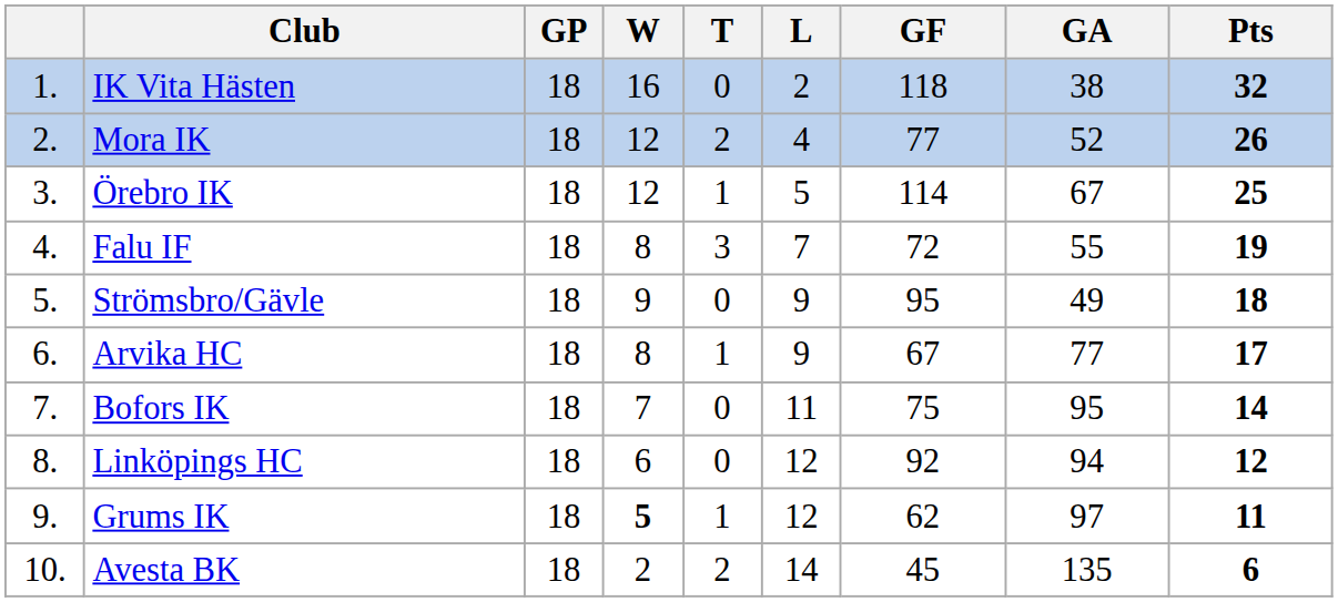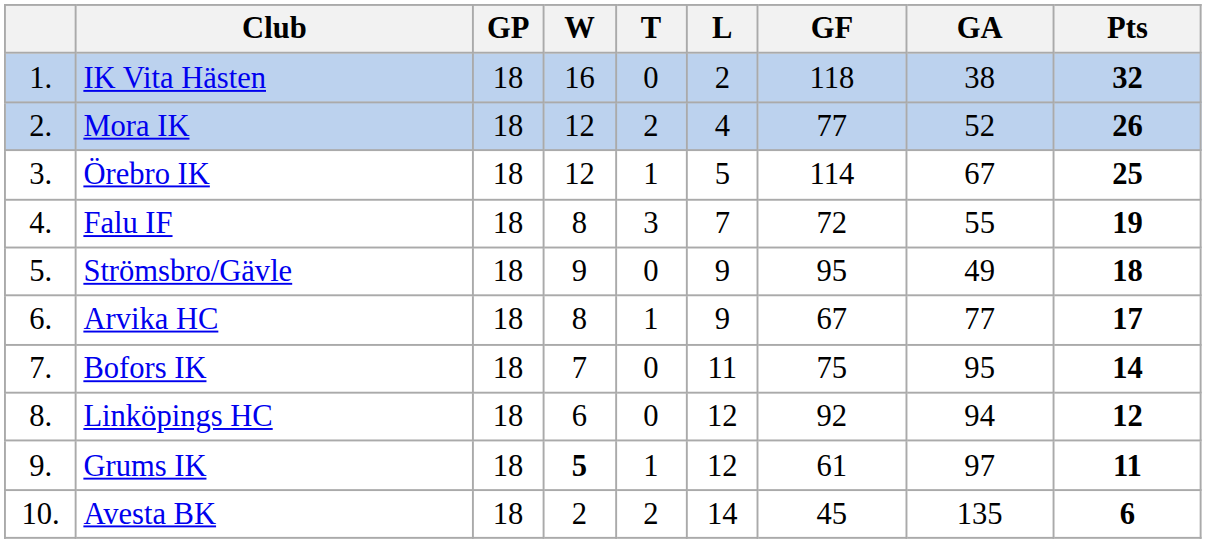Grums IK | GF: 62 -> 61
